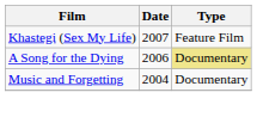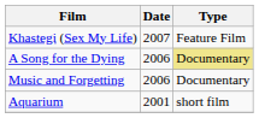Music and Forgetting | Date: 2004 -> 2006
+ row: Aquarium | 2001 | short film
